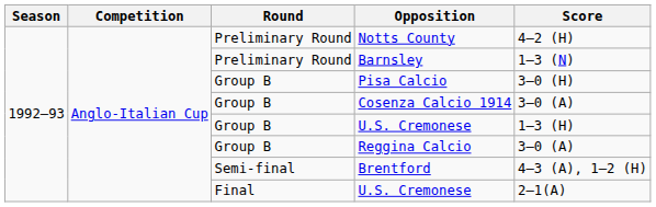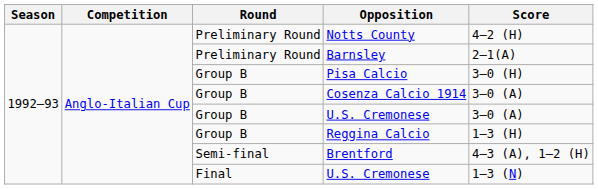Barnsley | Score: 1–3 (N) -> 2–1(A)
Group B / U.S. Cremonese | Score: 1–3 (H) -> 3–0 (A)
Reggina Calcio | Score: 3–0 (A) -> 1–3 (H)
Final / U.S. Cremonese | Score: 2–1(A) -> 1–3 (N)
